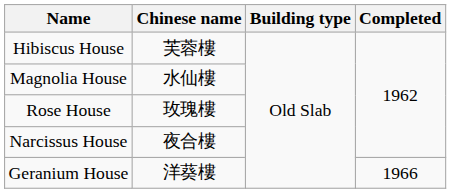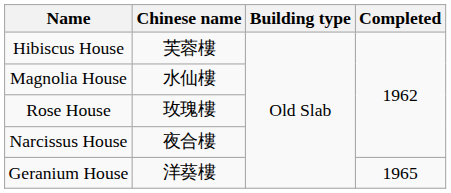Geranium House | Completed: 1966 -> 1965
